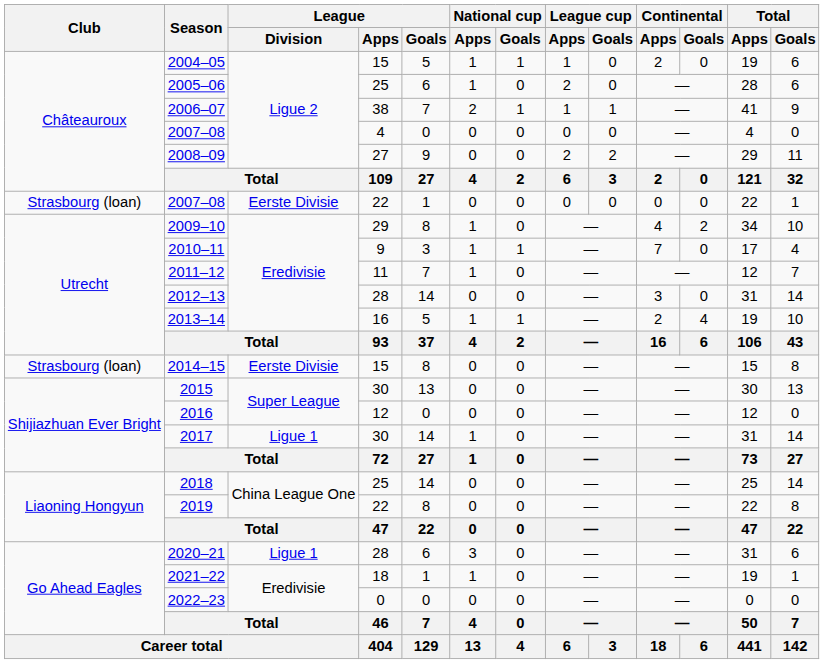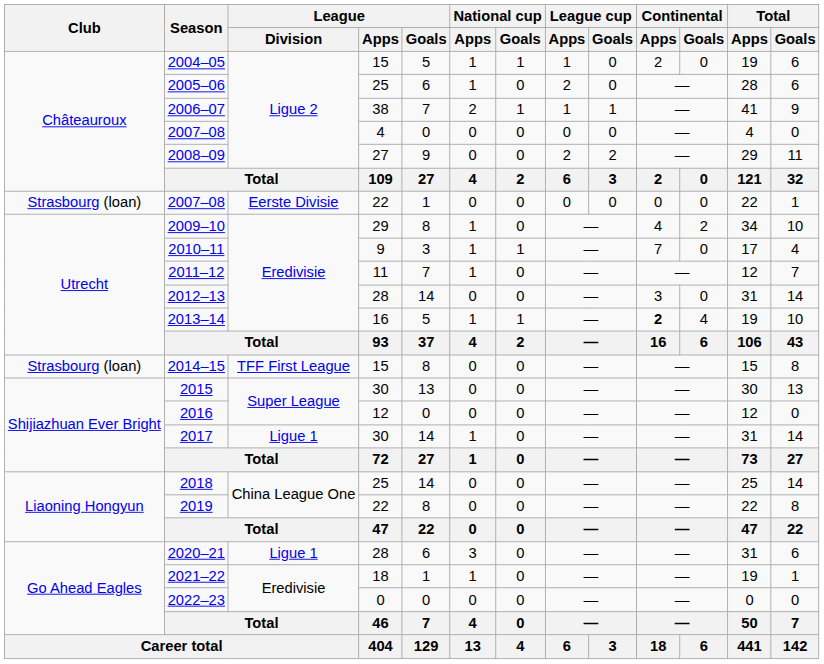2013–14 | Continental / Apps: normal -> bold
2014–15 | League / Division: Eerste Divisie -> TFF First League
